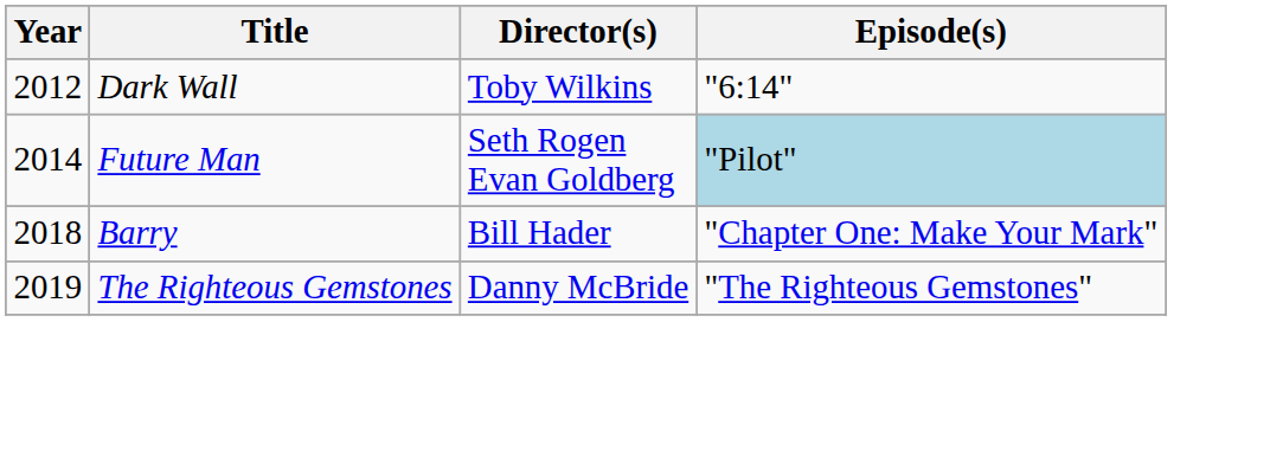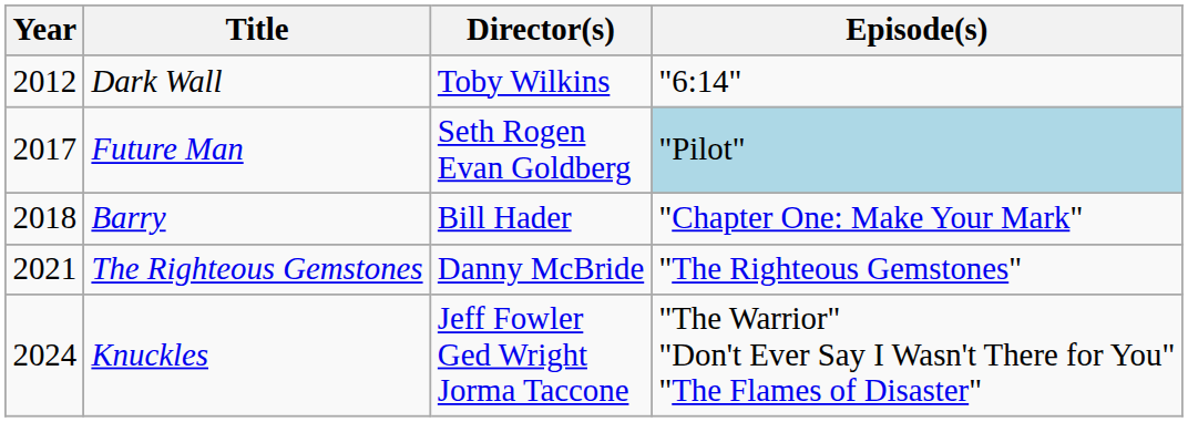Future Man | Year: 2014 -> 2017
The Righteous Gemstones | Year: 2019 -> 2021
+ row: 2024 | Knuckles | Jeff Fowler Ged Wright Jorma Taccone | "The Warrior" "Don't Ever Say I Wasn't There for You" "The Flames of Disaster"
